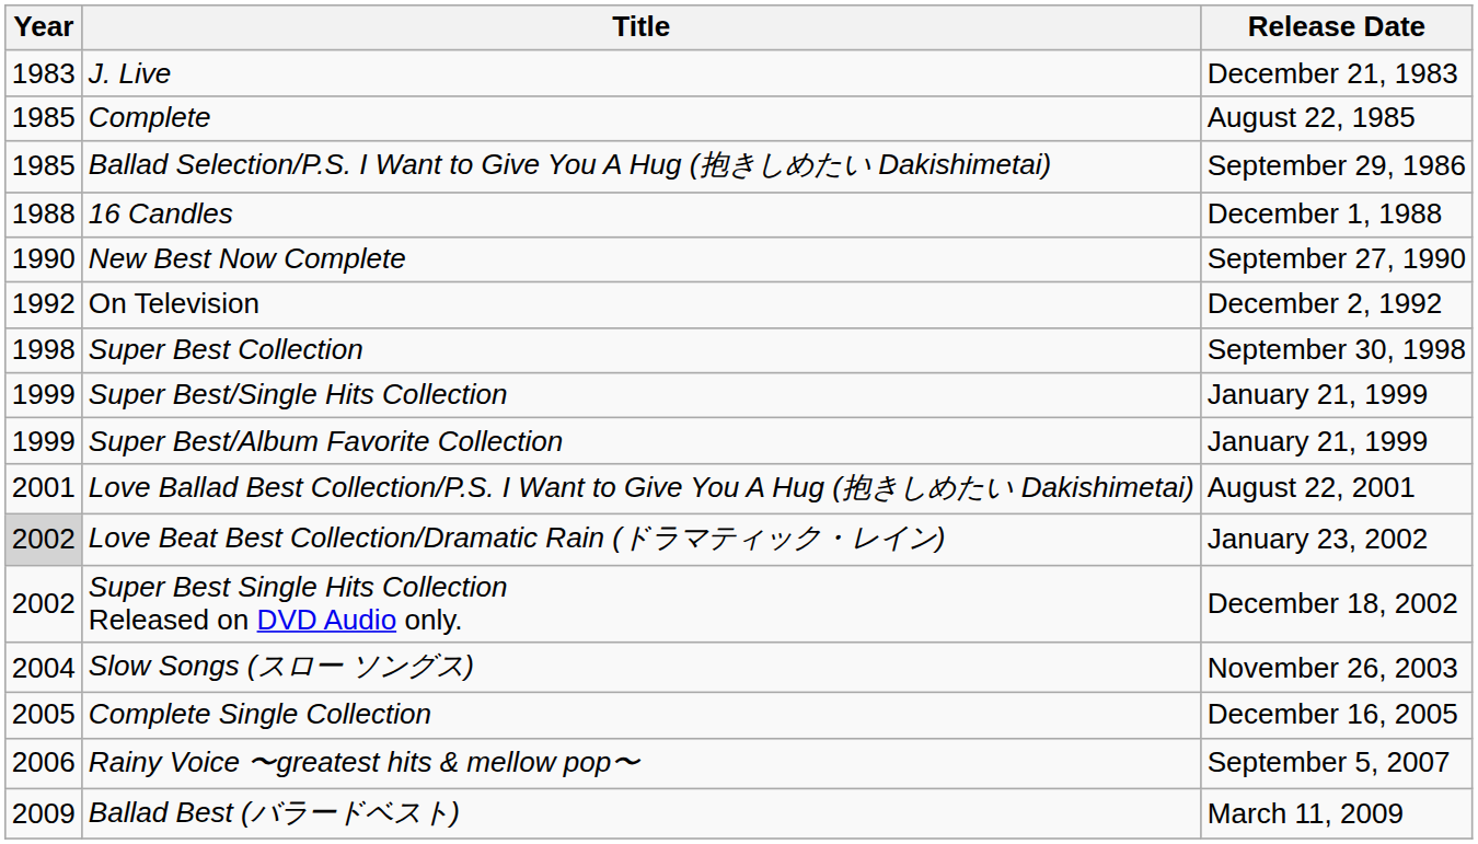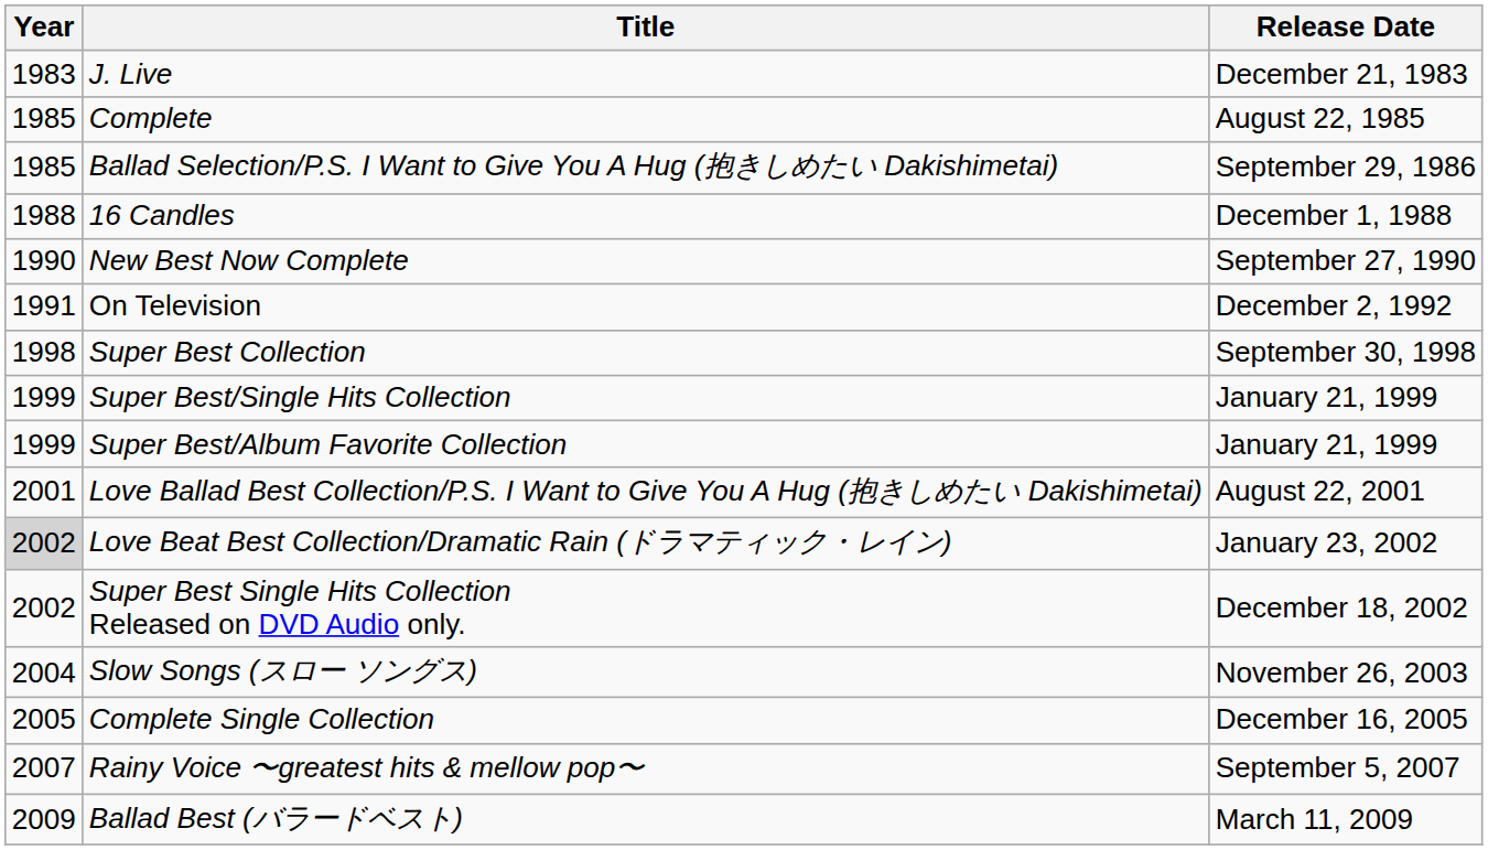On Television | Year: 1992 -> 1991
Rainy Voice 〜greatest hits & mellow pop〜 | Year: 2006 -> 2007
